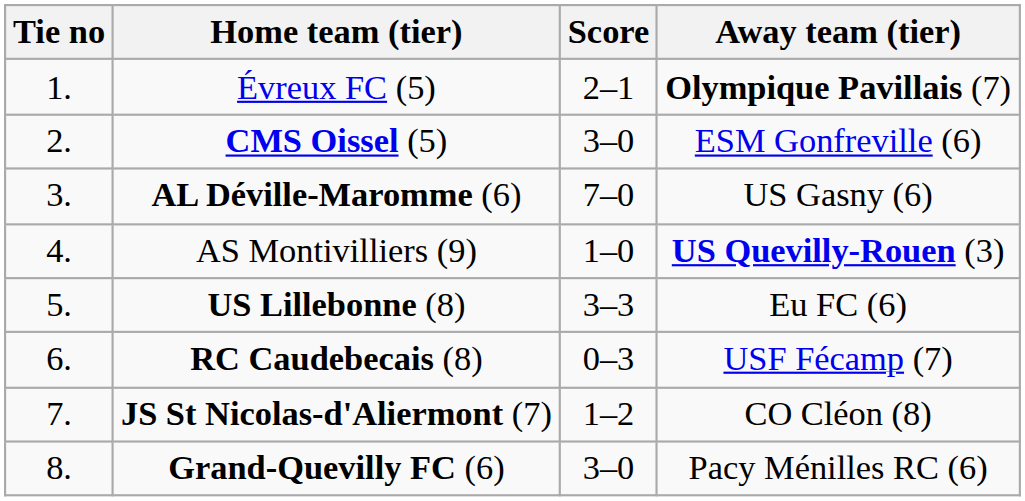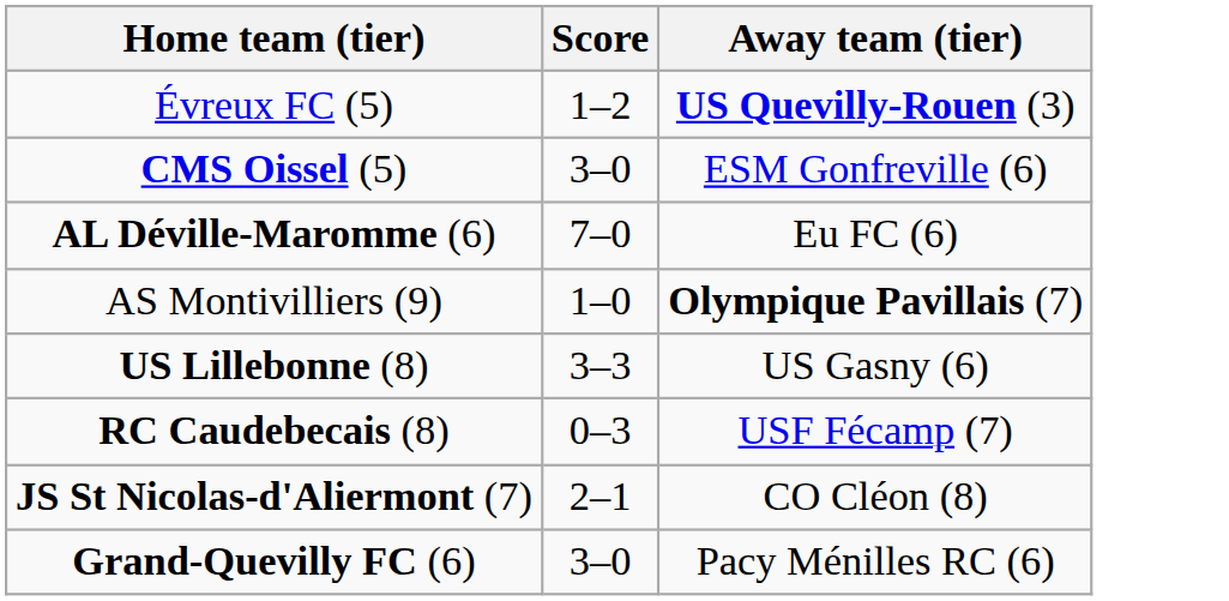- column: Tie no | 1. | 2. | 3. | 4. | 5. | 6. | 7. | 8.
Évreux FC (5) | Score: 2–1 -> 1–2
Évreux FC (5) | Away team (tier): Olympique Pavillais (7) -> US Quevilly-Rouen (3)
AL Déville-Maromme (6) | Away team (tier): US Gasny (6) -> Eu FC (6)
AS Montivilliers (9) | Away team (tier): US Quevilly-Rouen (3) -> Olympique Pavillais (7)
US Lillebonne (8) | Away team (tier): Eu FC (6) -> US Gasny (6)
JS St Nicolas-d'Aliermont (7) | Score: 1–2 -> 2–1
